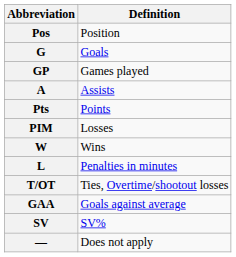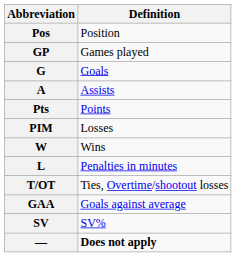rows swapped: GP <-> G
— | Definition: normal -> bold
